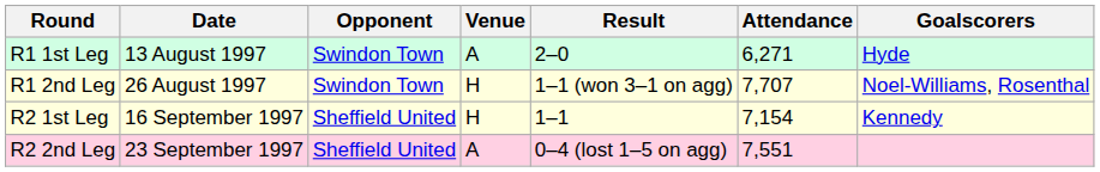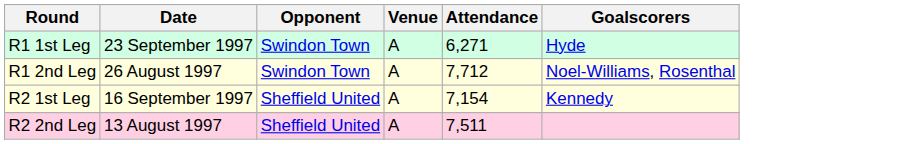- column: Result | 2–0 | 1–1 (won 3–1 on agg) | 1–1 | 0–4 (lost 1–5 on agg)
R1 1st Leg | Date: 13 August 1997 -> 23 September 1997
R1 2nd Leg | Venue: H -> A
R1 2nd Leg | Attendance: 7,707 -> 7,712
R2 1st Leg | Venue: H -> A
R2 2nd Leg | Date: 23 September 1997 -> 13 August 1997
R2 2nd Leg | Attendance: 7,551 -> 7,511
